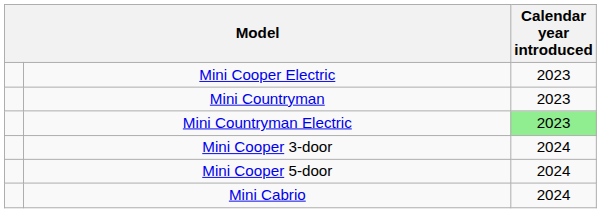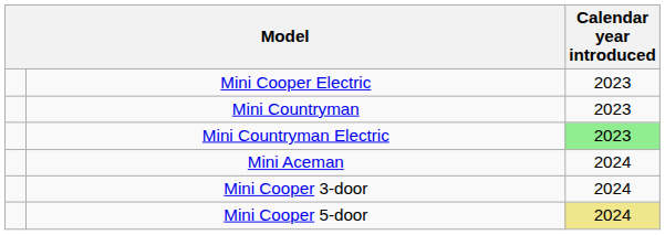+ row: Mini Aceman | 2024
Mini Cooper 5-door | Calendar year introduced: no background -> khaki background
- row: Mini Cabrio | 2024
